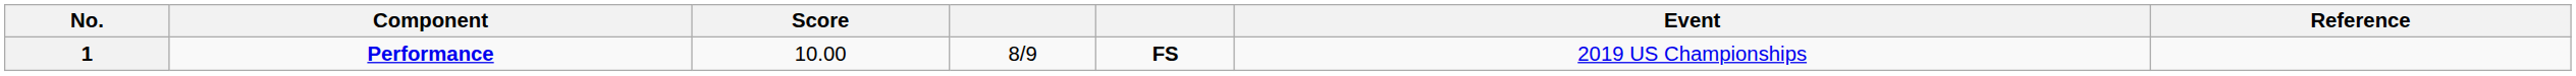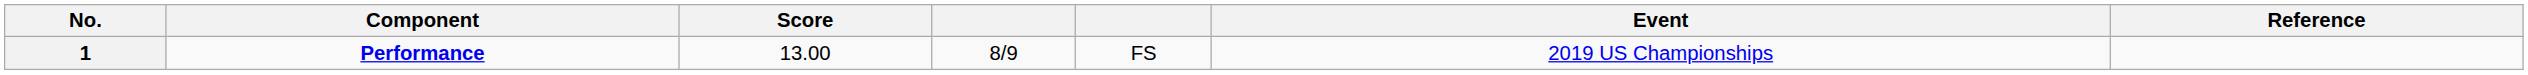1 | Score: 10.00 -> 13.00
1 | column 5: bold -> normal
